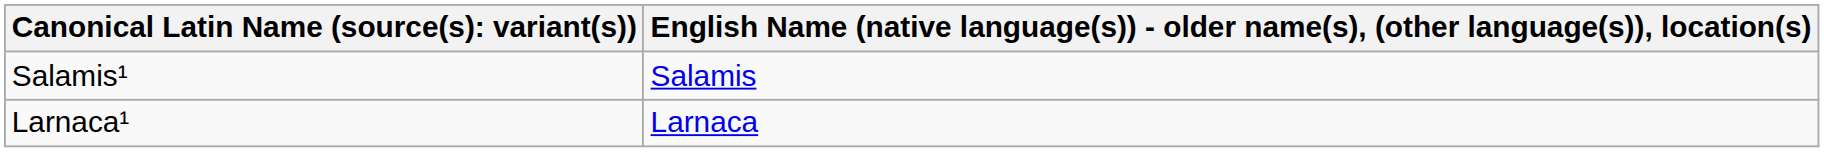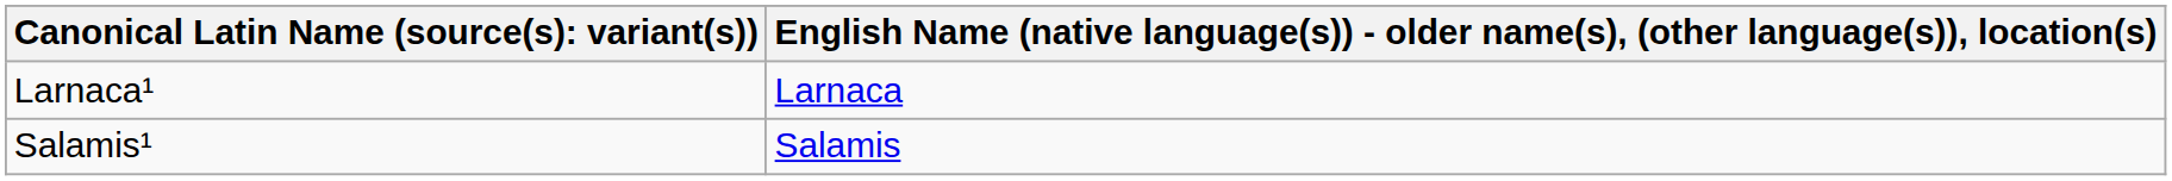rows swapped: Larnaca¹ <-> Salamis¹
